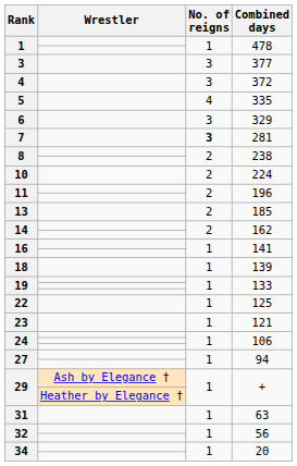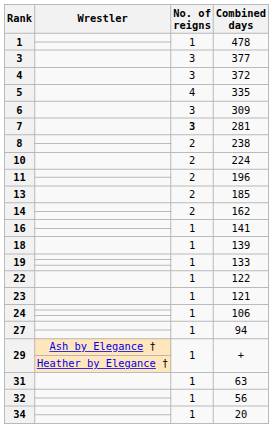6 | Combined days: 329 -> 309
22 | Combined days: 125 -> 122
